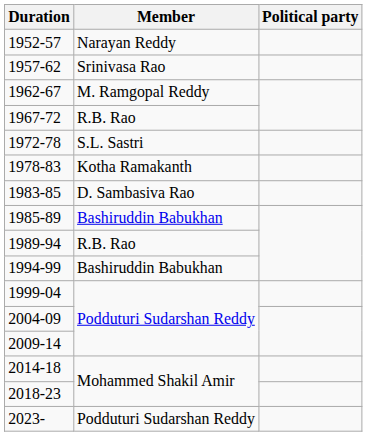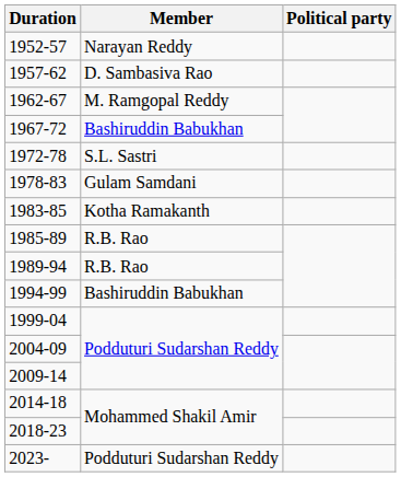1957-62 | Member: Srinivasa Rao -> D. Sambasiva Rao
1967-72 | Member: R.B. Rao -> Bashiruddin Babukhan
1978-83 | Member: Kotha Ramakanth -> Gulam Samdani
1983-85 | Member: D. Sambasiva Rao -> Kotha Ramakanth
1985-89 | Member: Bashiruddin Babukhan -> R.B. Rao
